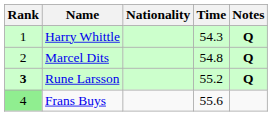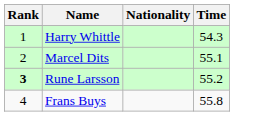- column: Notes | Q | Q | Q
Marcel Dits | Time: 54.8 -> 55.1
Frans Buys | Rank: lightgreen background -> no background
Frans Buys | Time: 55.6 -> 55.8
